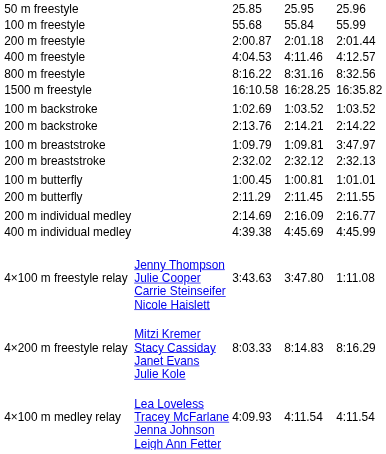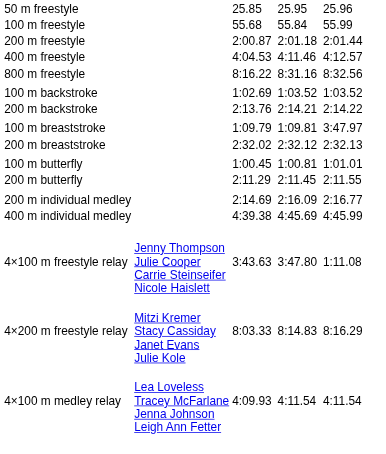- row: 1500 m freestyle | 16:10.58 | 16:28.25 | 16:35.82
